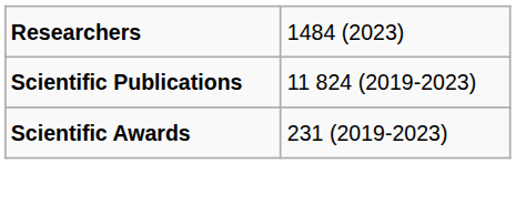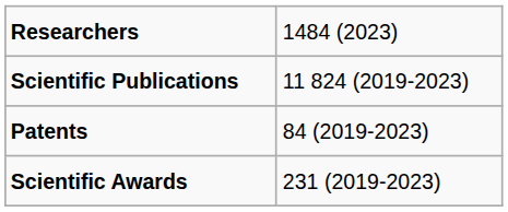+ row: Patents | 84 (2019-2023)
